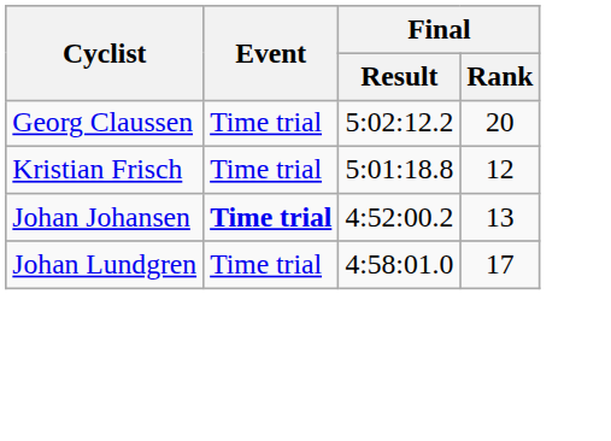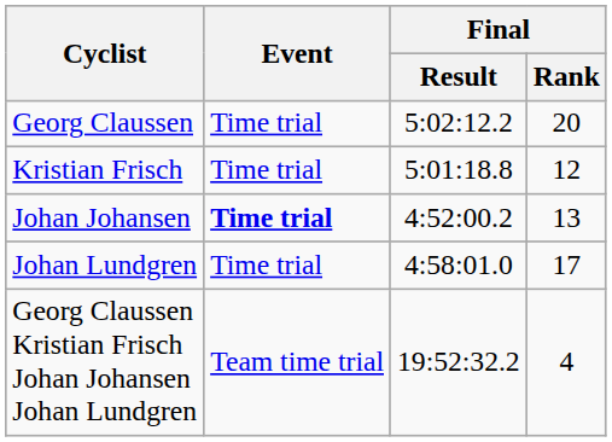+ row: Georg Claussen Kristian Frisch Johan Johansen Johan Lundgren | Team time trial | 19:52:32.2 | 4
